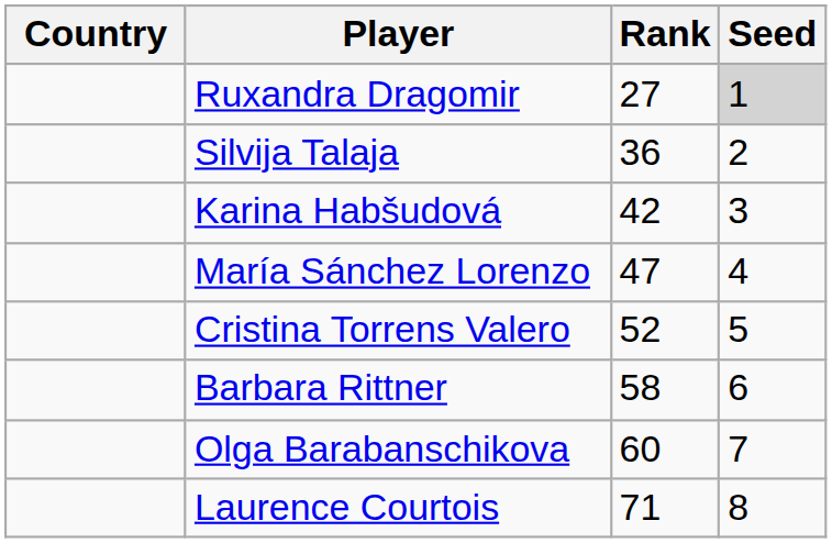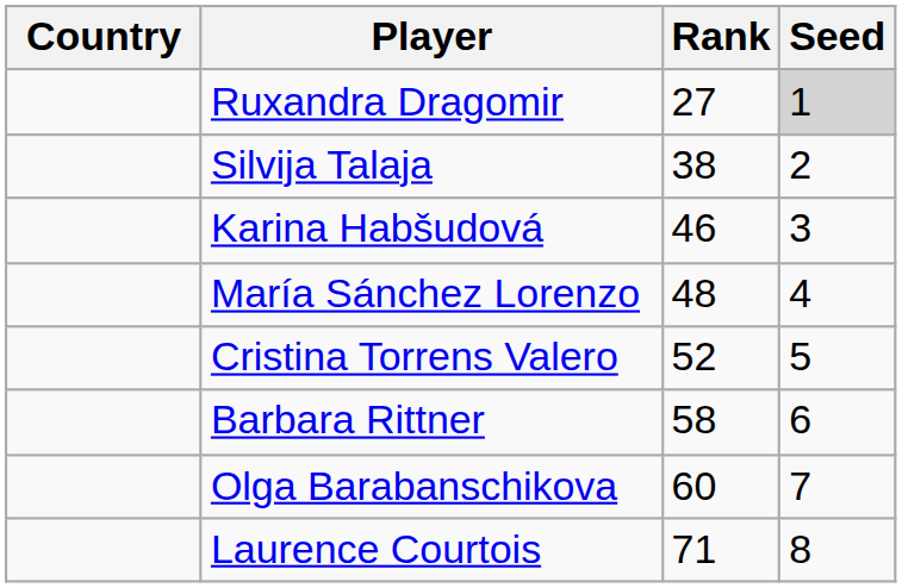Silvija Talaja | Rank: 36 -> 38
Karina Habšudová | Rank: 42 -> 46
María Sánchez Lorenzo | Rank: 47 -> 48
